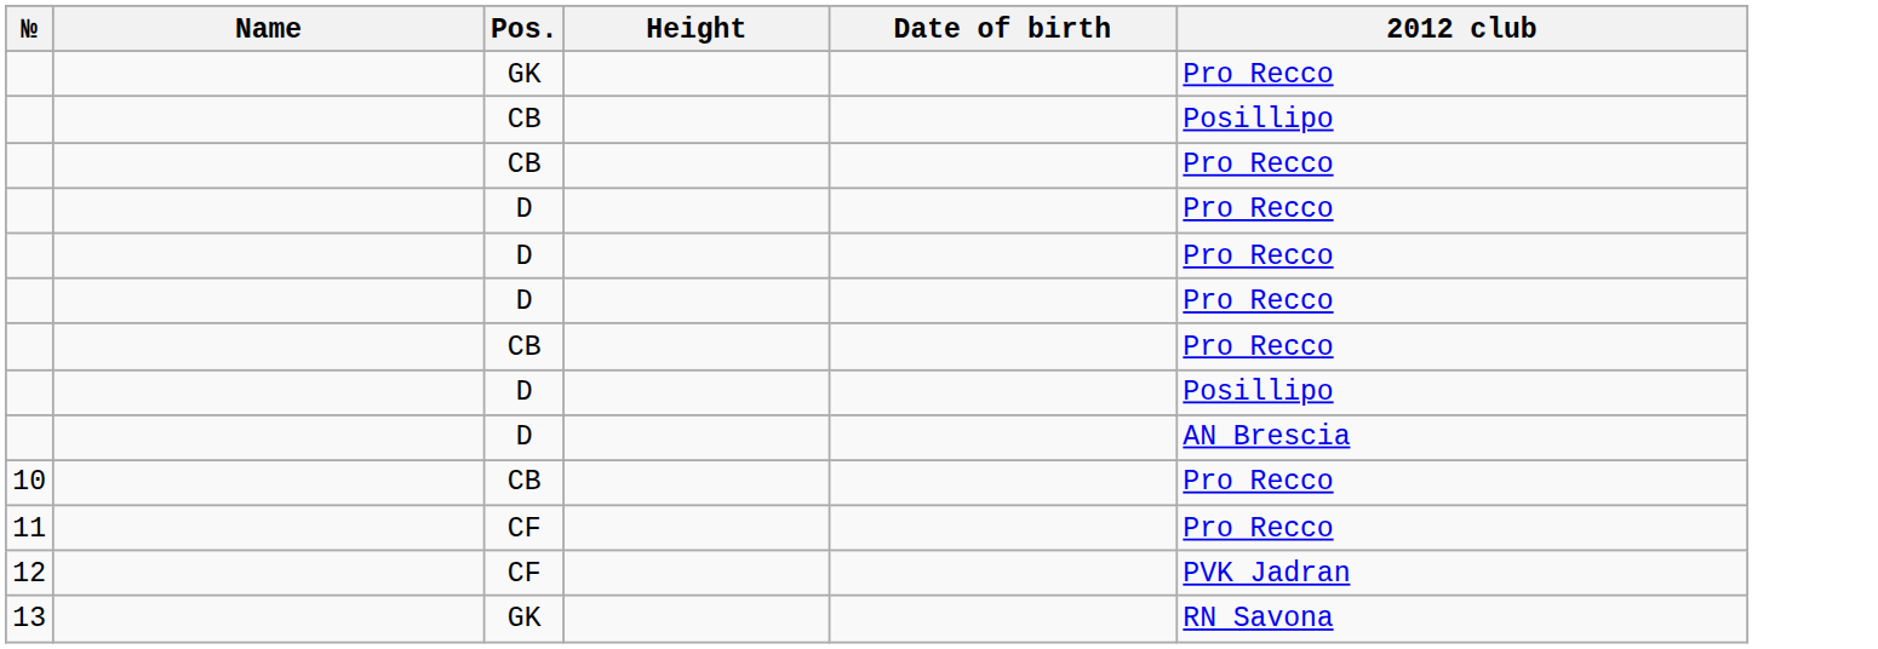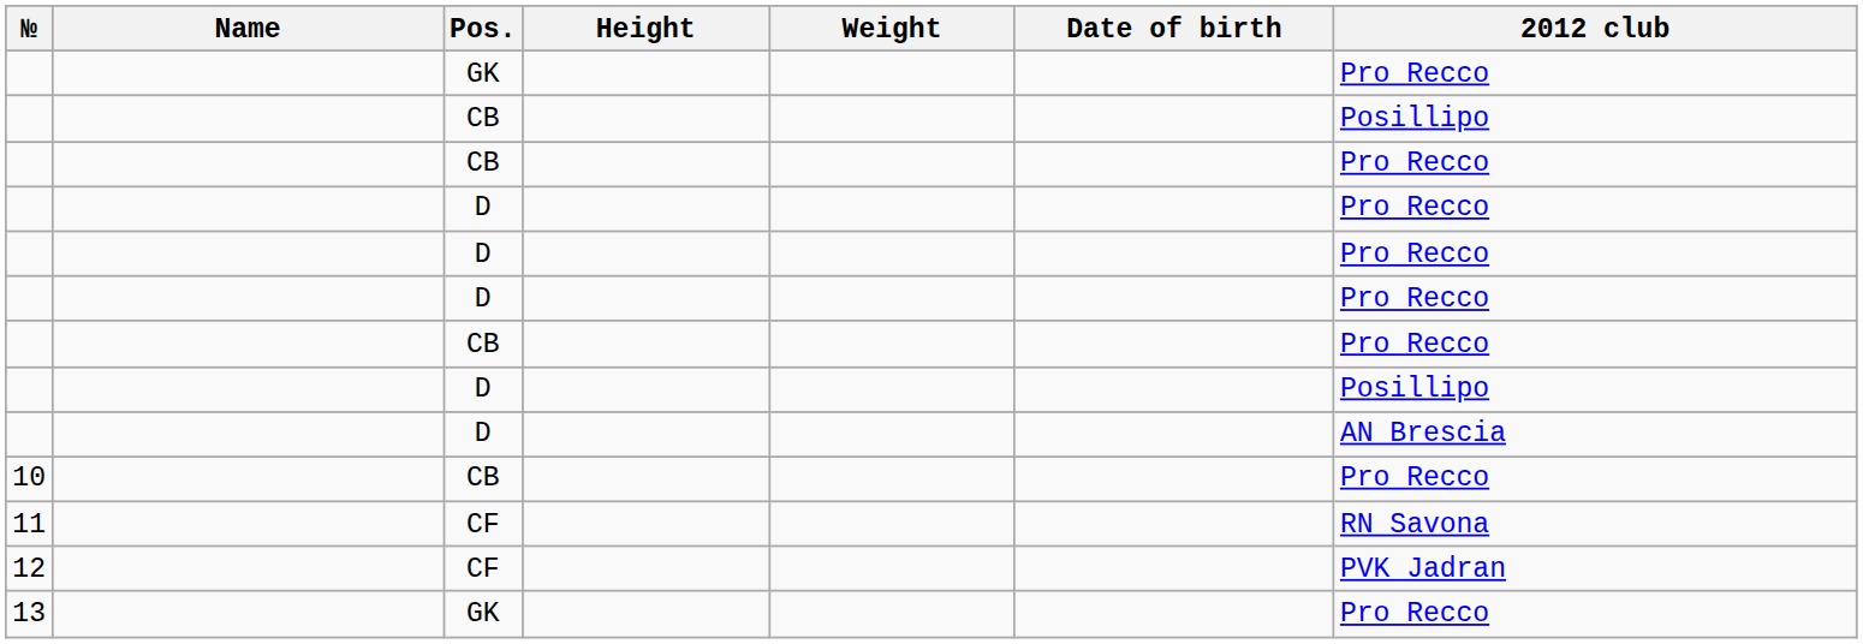+ column: Weight
11 | 2012 club: Pro Recco -> RN Savona
13 | 2012 club: RN Savona -> Pro Recco
